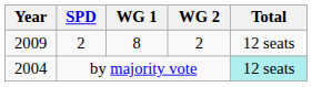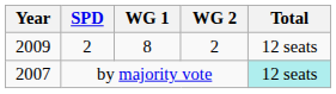by majority vote | Year: 2004 -> 2007
